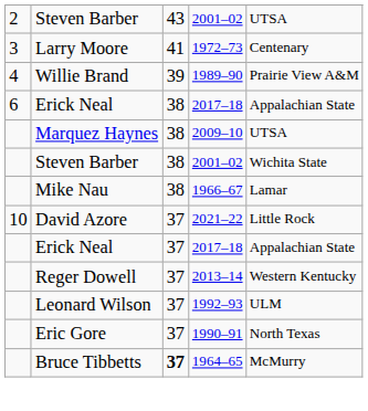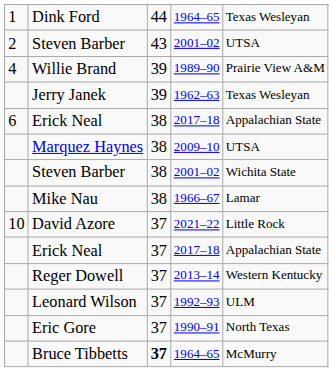+ row: 1 | Dink Ford | 44 | 1964–65 | Texas Wesleyan
- row: 3 | Larry Moore | 41 | 1972–73 | Centenary
+ row: Jerry Janek | 39 | 1962–63 | Texas Wesleyan
